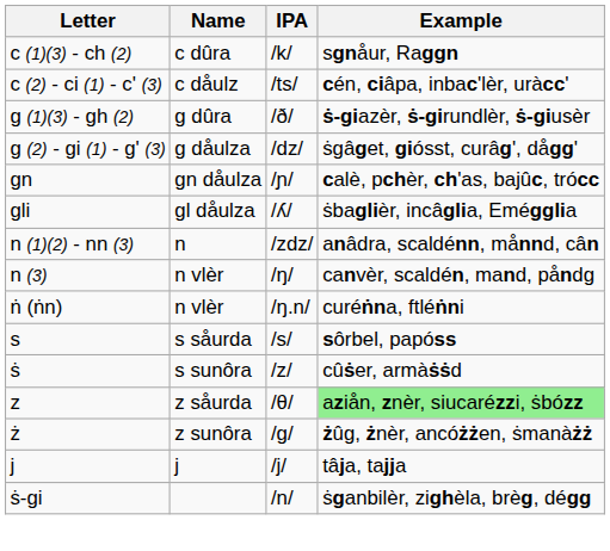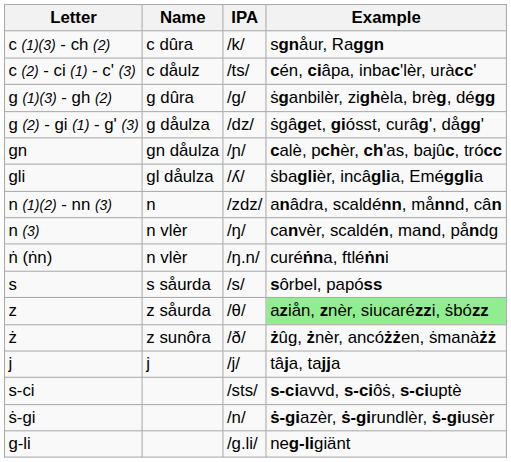g (1)(3) - gh (2) | IPA: /ð/ -> /g/
g (1)(3) - gh (2) | Example: ṡ-giazèr, ṡ-girundlèr, ṡ-giusèr -> ṡganbilèr, zighèla, brèg, dégg
- row: ṡ | s sunôra | /z/ | cûṡer, armàṡṡd
ż | IPA: /g/ -> /ð/
+ row: s-ci | /sts/ | s-ciavvd, s-ciôṡ, s-ciuptè
ṡ-gi | Example: ṡganbilèr, zighèla, brèg, dégg -> ṡ-giazèr, ṡ-girundlèr, ṡ-giusèr
+ row: g-li | /g.li/ | neg-ligiänt
